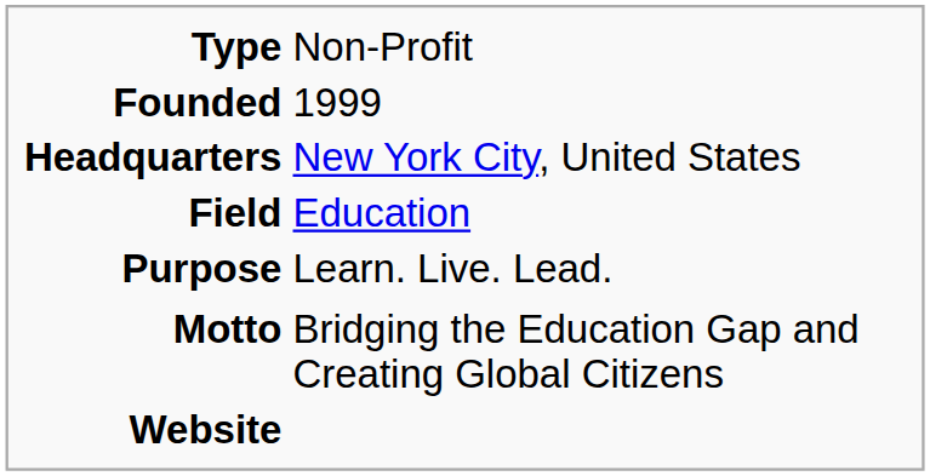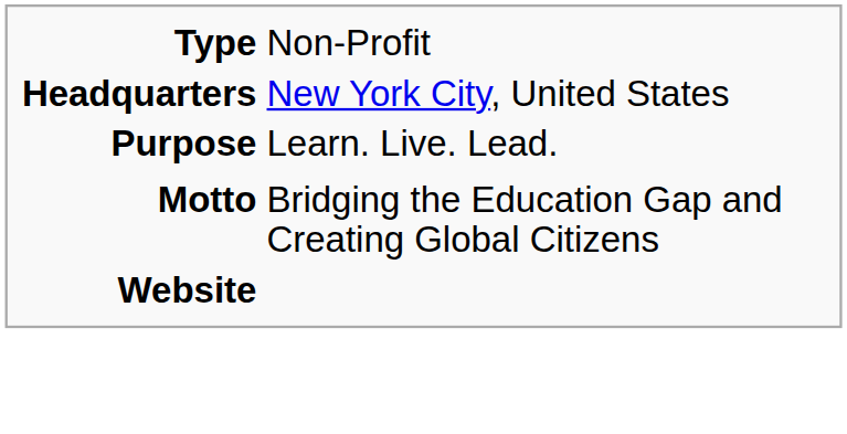- row: Founded | 1999
- row: Field | Education
